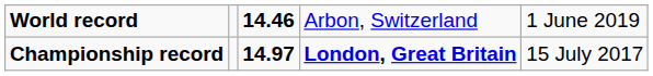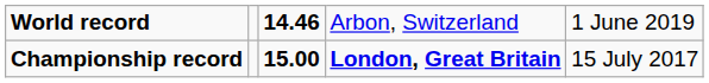Championship record | column 3: 14.97 -> 15.00
